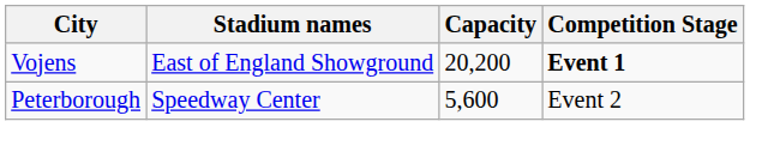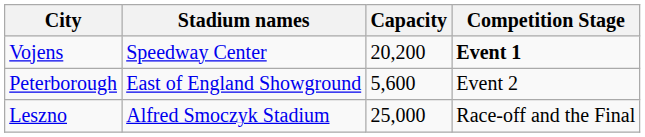Vojens | Stadium names: East of England Showground -> Speedway Center
Peterborough | Stadium names: Speedway Center -> East of England Showground
+ row: Leszno | Alfred Smoczyk Stadium | 25,000 | Race-off and the Final
